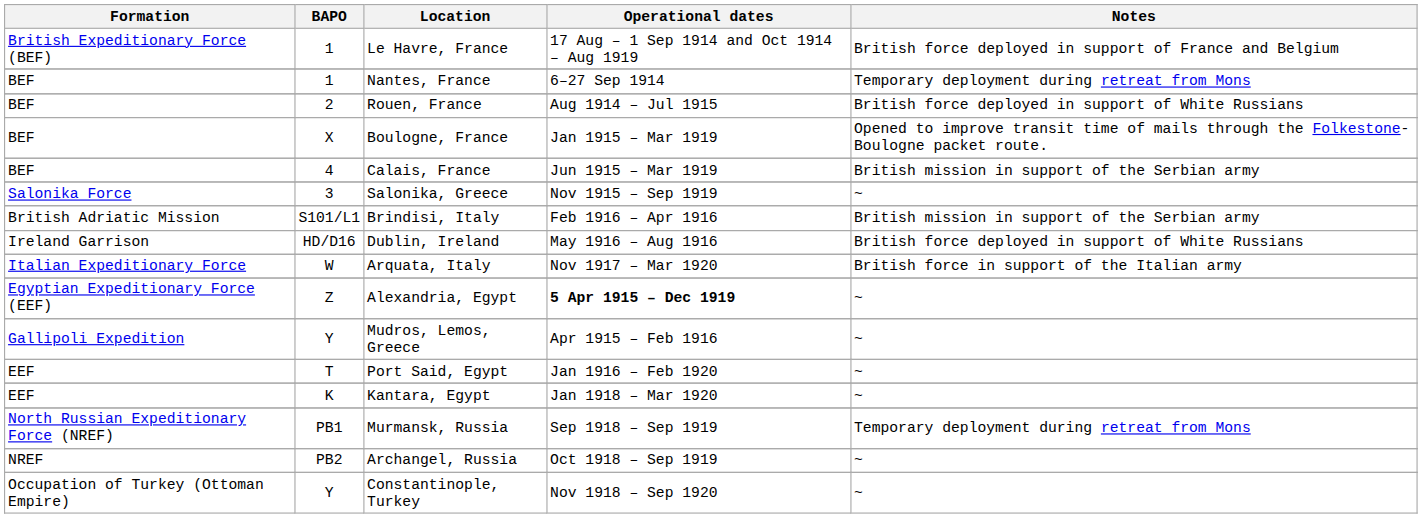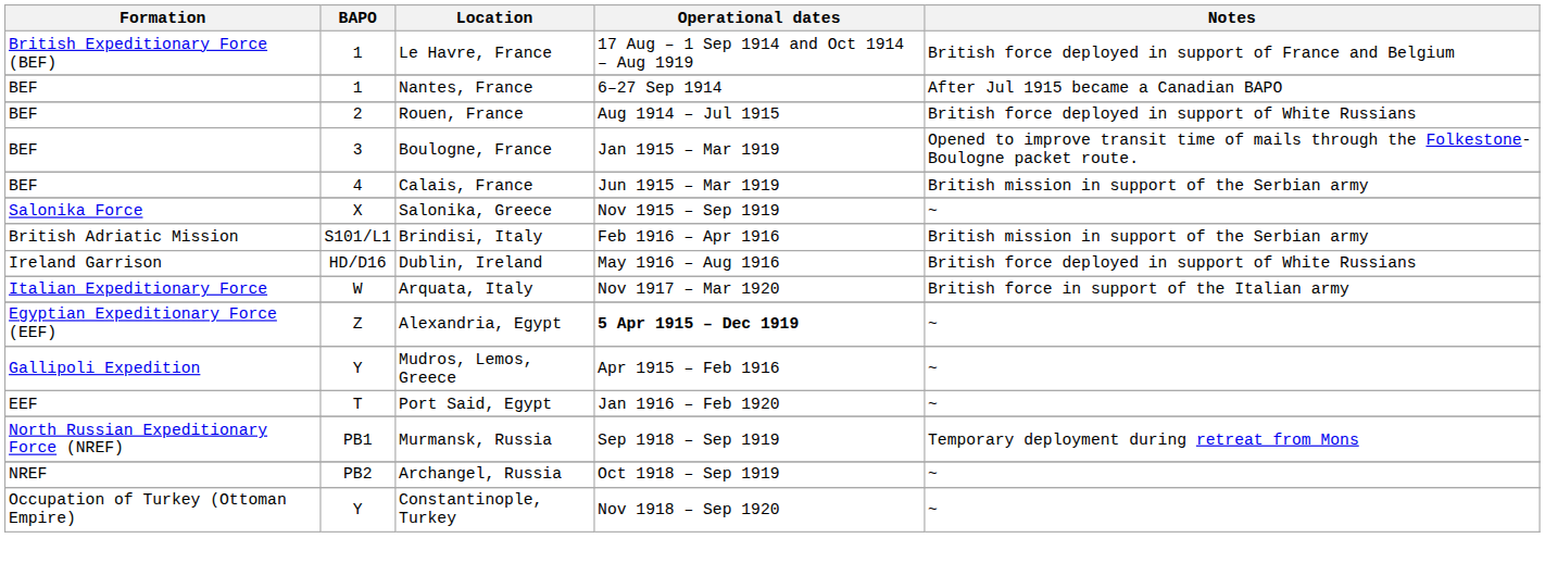Nantes, France | Notes: Temporary deployment during retreat from Mons -> After Jul 1915 became a Canadian BAPO
Boulogne, France | BAPO: X -> 3
Salonika, Greece | BAPO: 3 -> X
- row: EEF | K | Kantara, Egypt | Jan 1918 – Mar 1920 | ~
